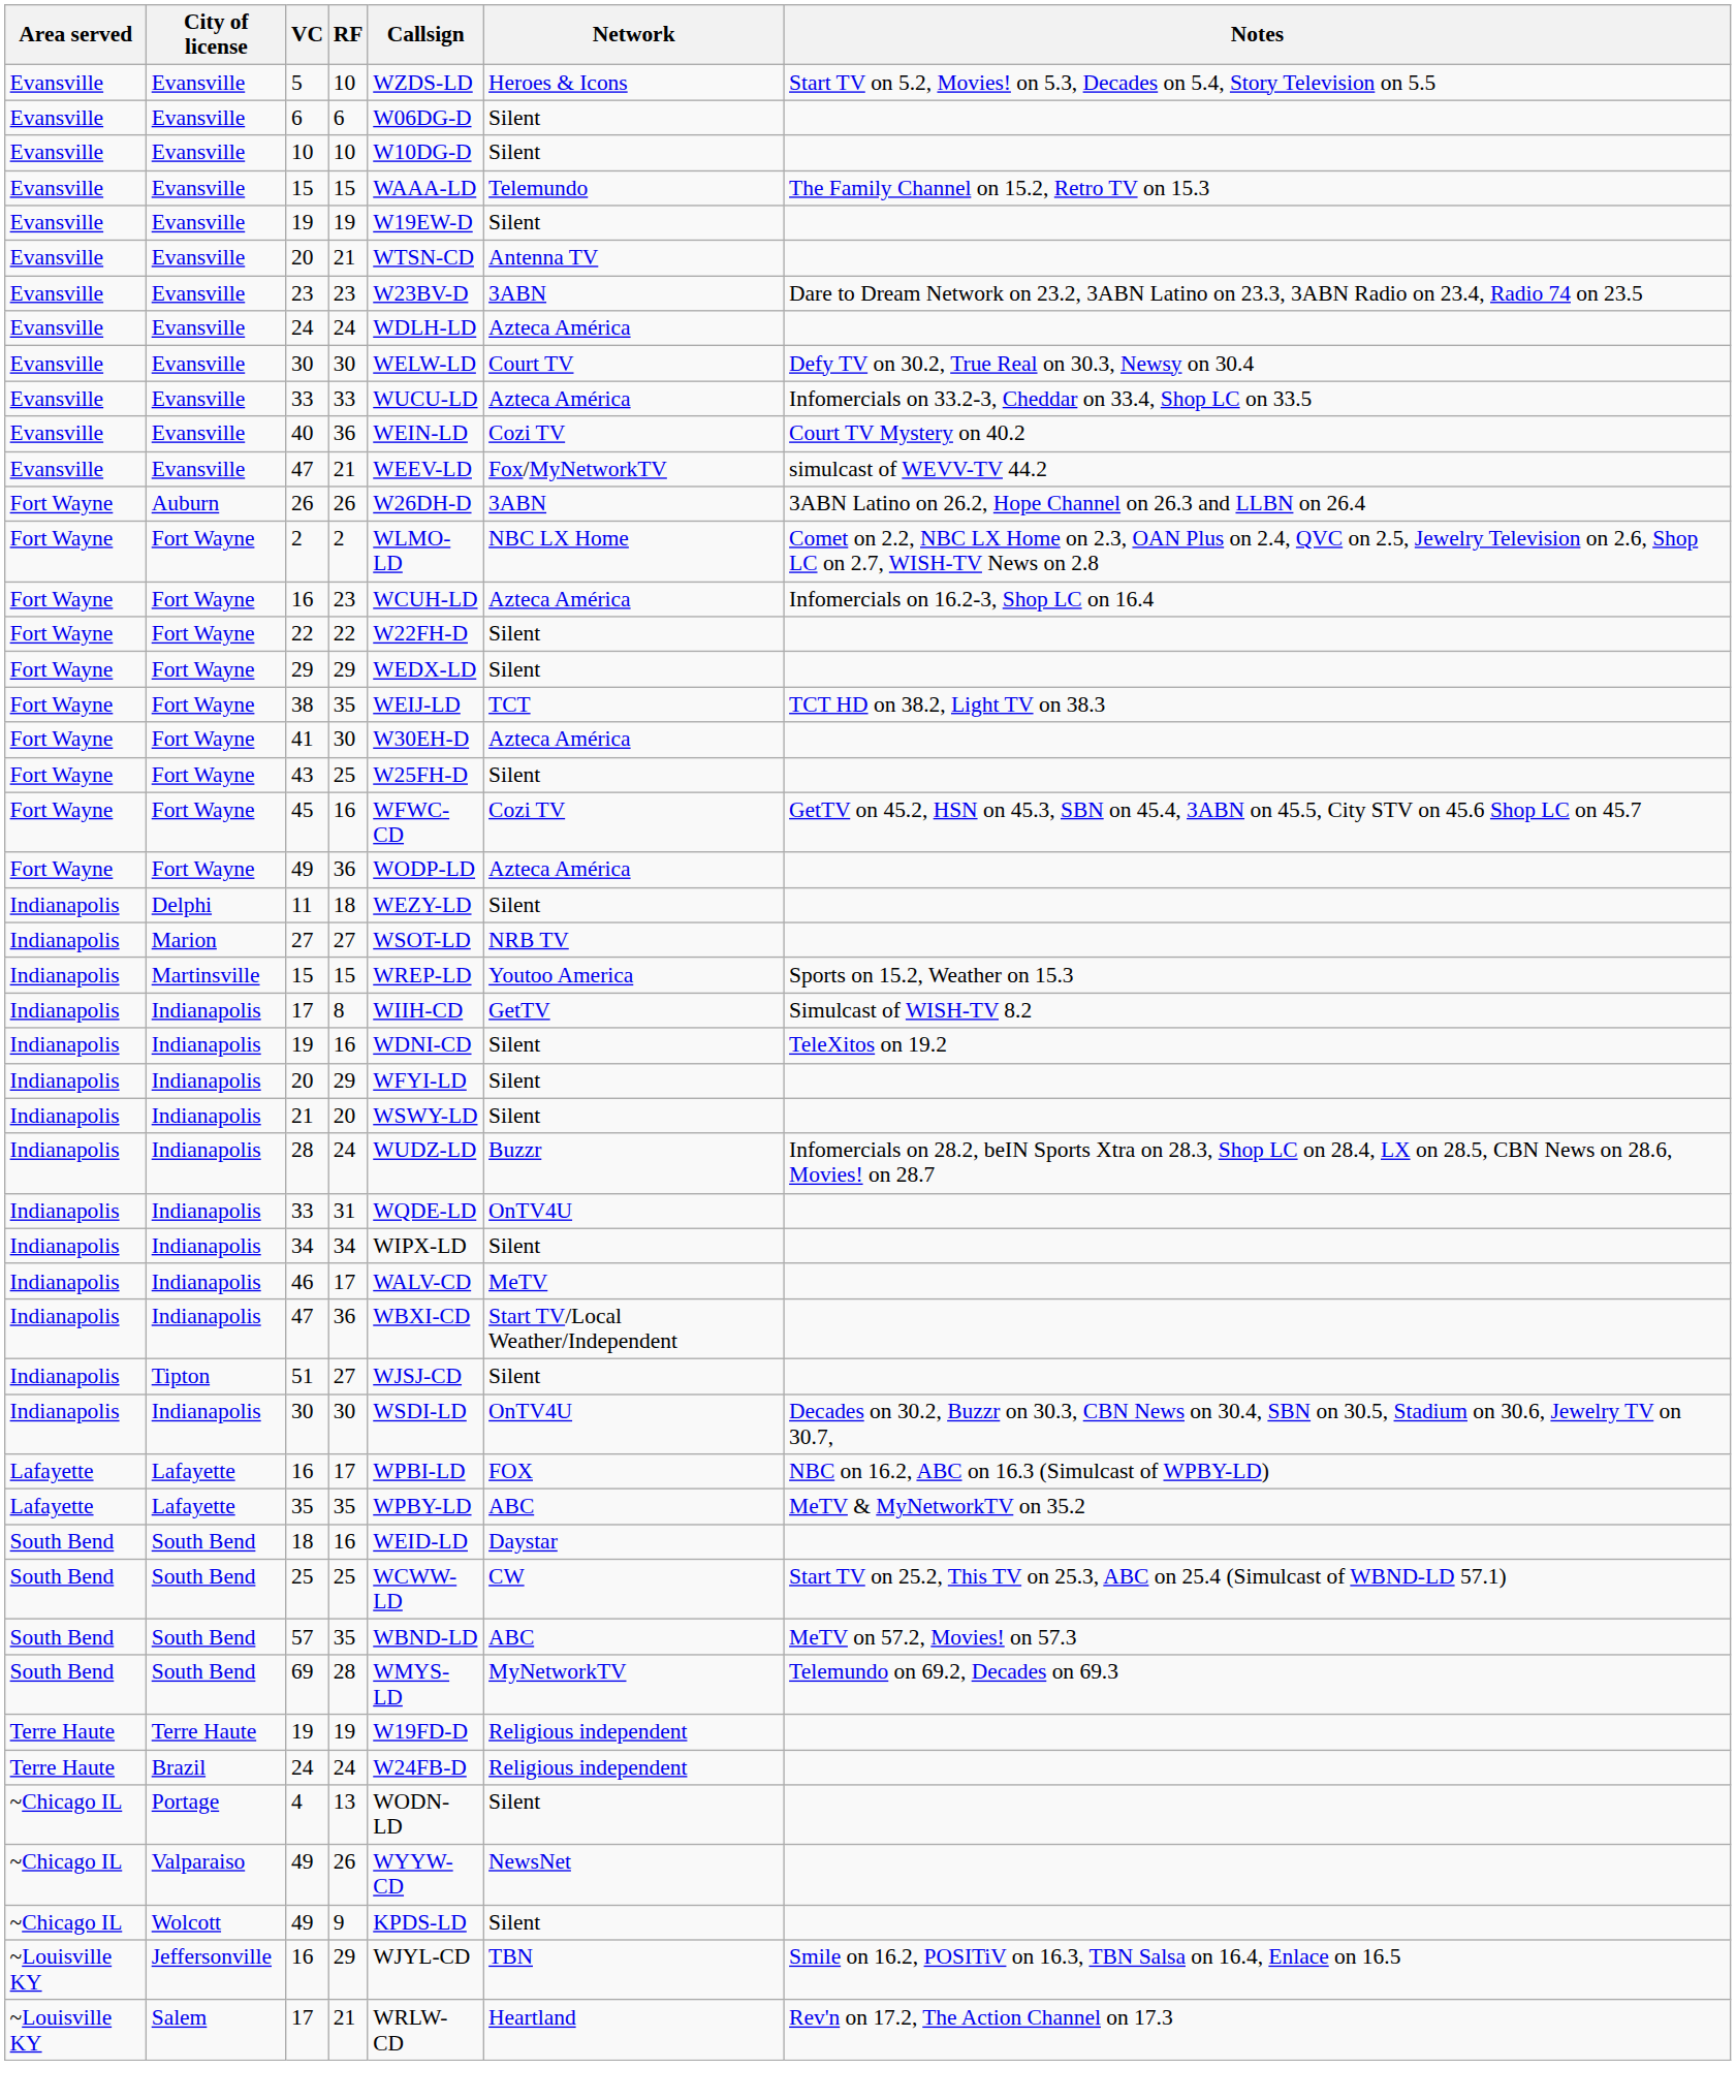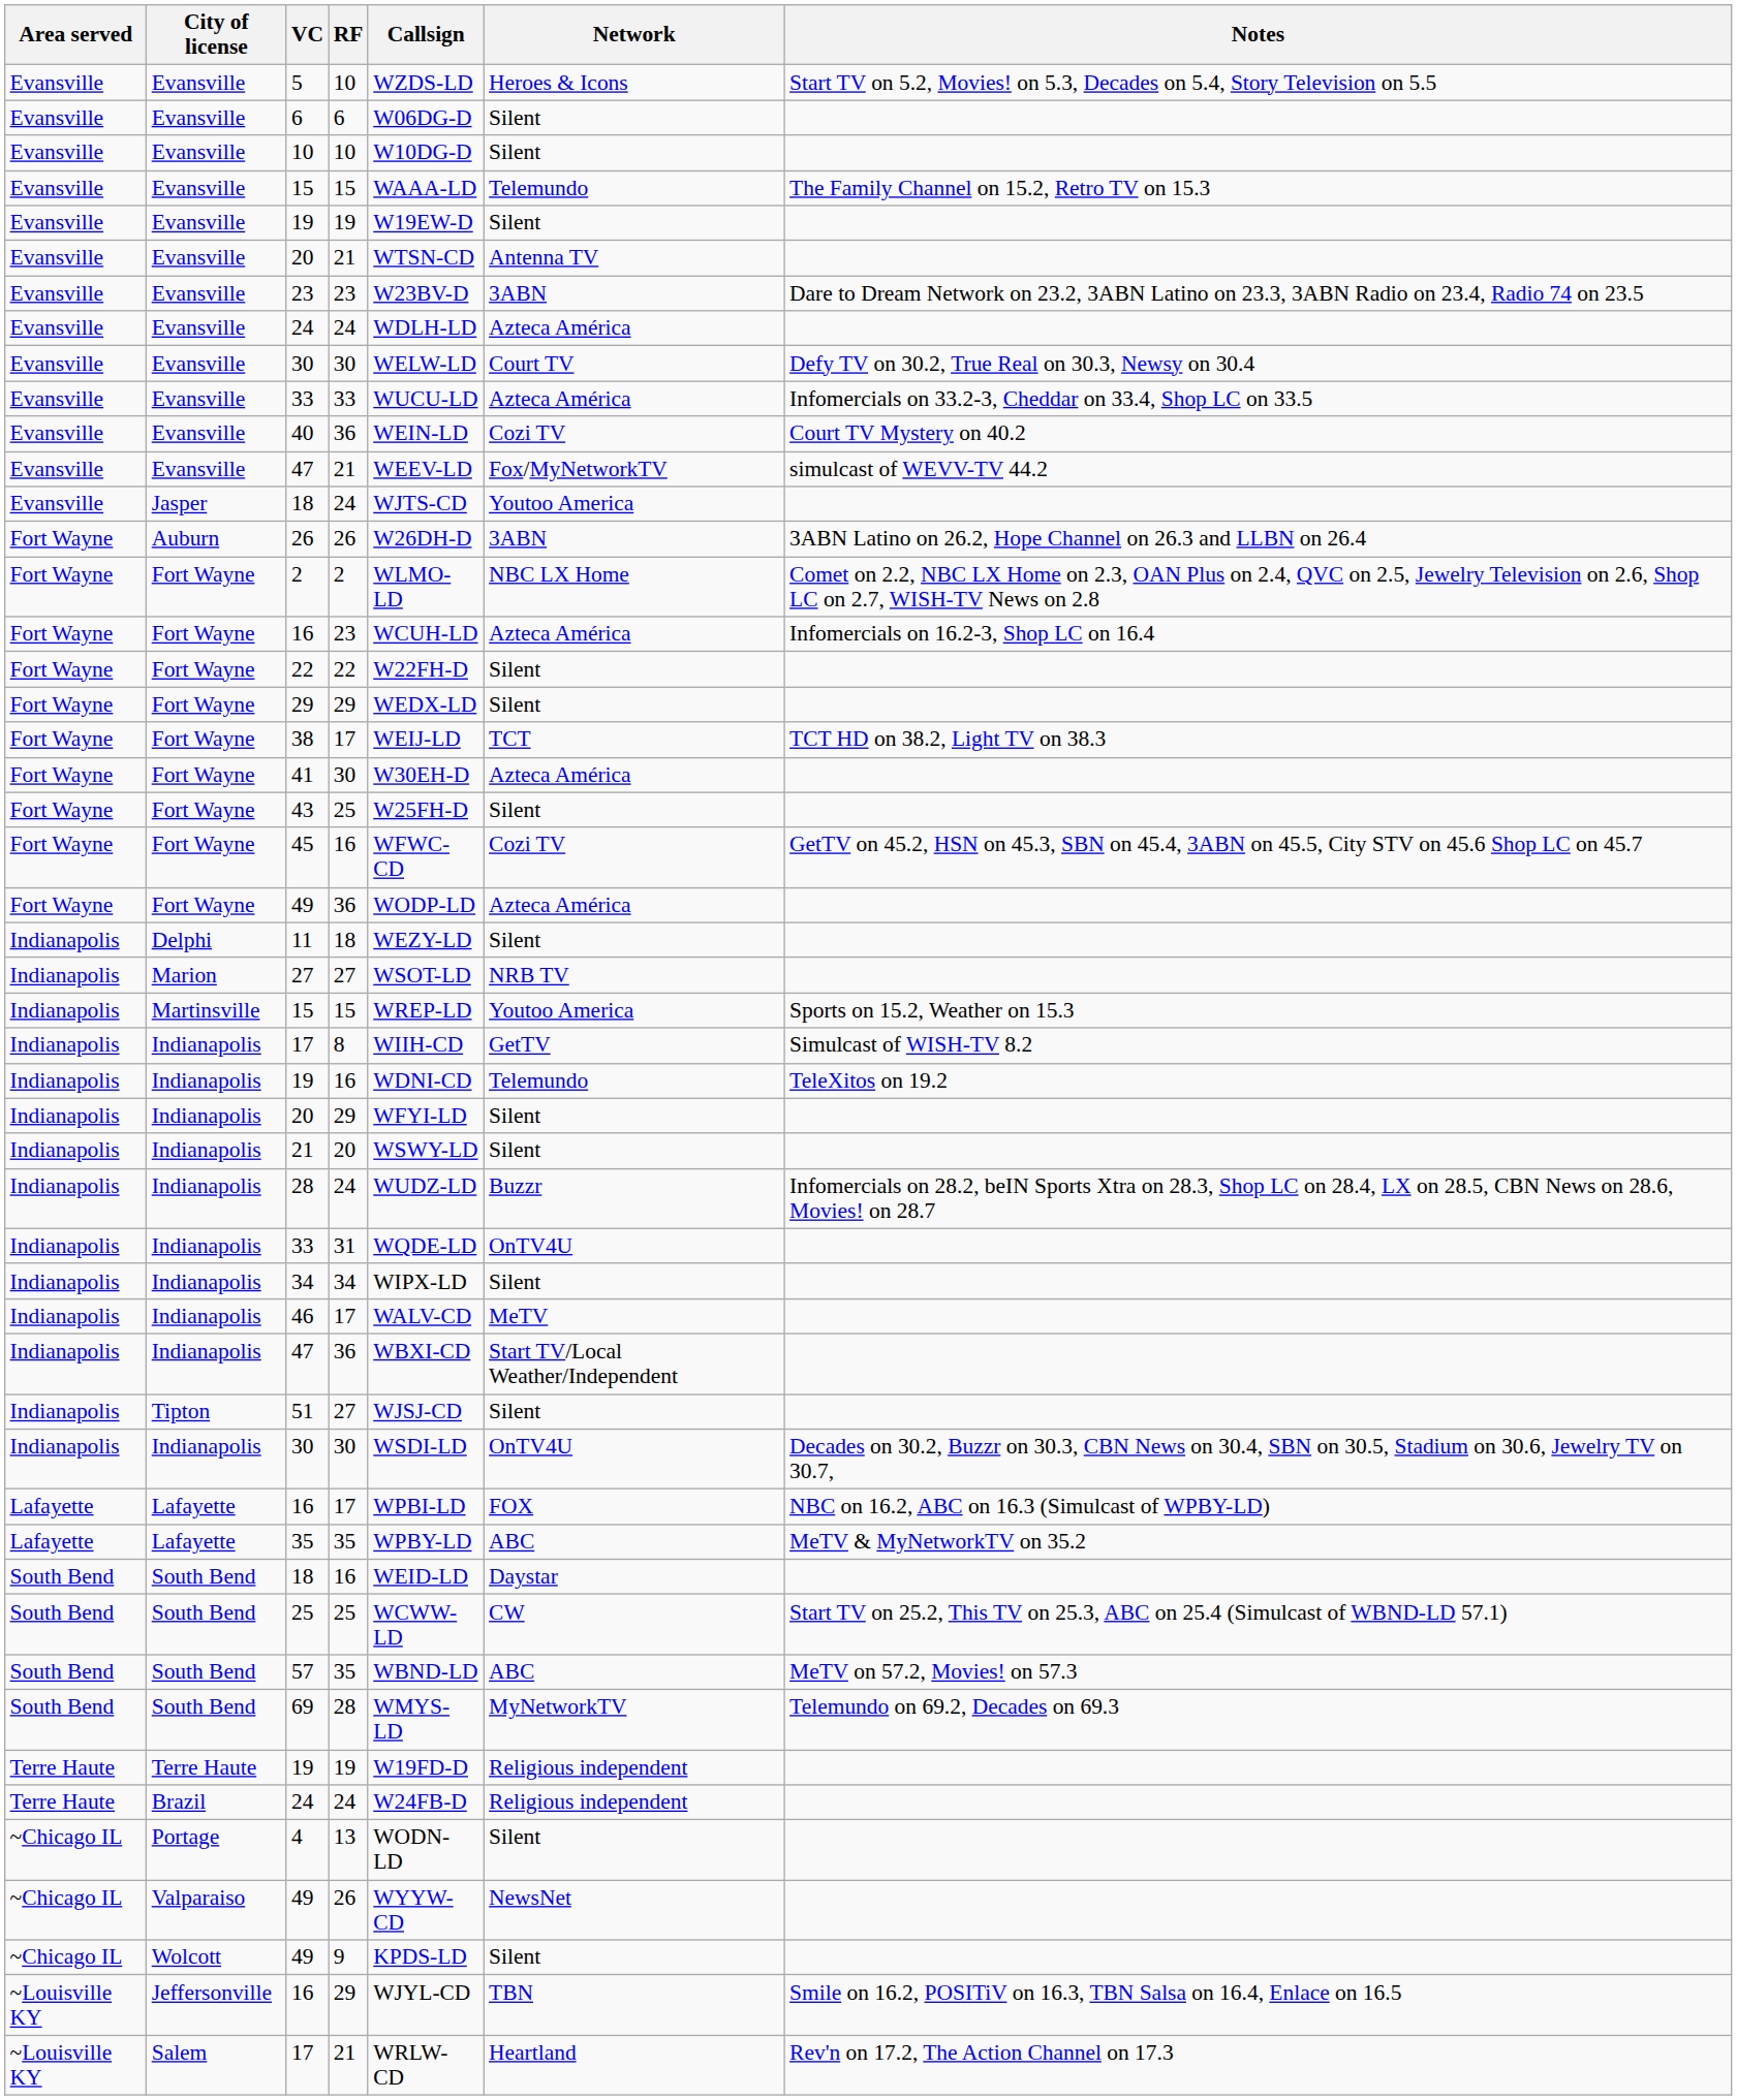+ row: Evansville | Jasper | 18 | 24 | WJTS-CD | Youtoo America
38 | RF: 35 -> 17
Indianapolis / 19 | Network: Silent -> Telemundo
